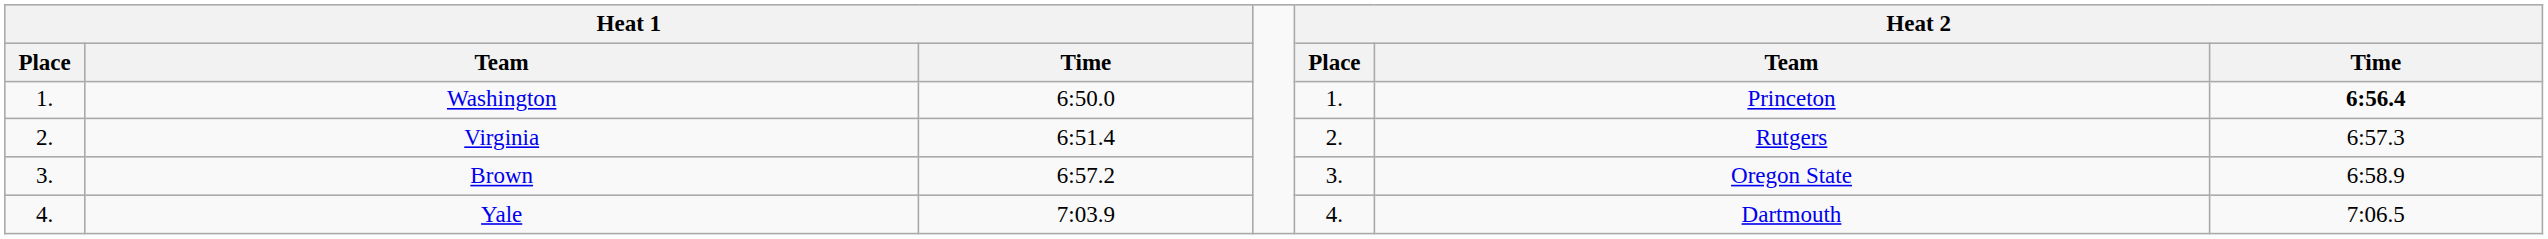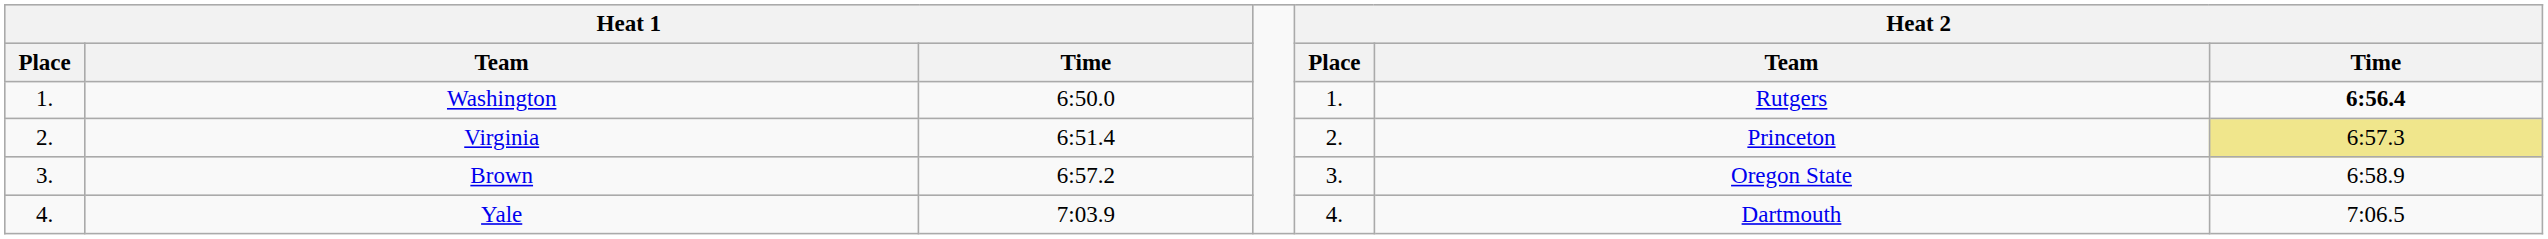Washington | Heat 2 / Team: Princeton -> Rutgers
Virginia | Heat 2 / Team: Rutgers -> Princeton
Virginia | Heat 2 / Time: no background -> khaki background
